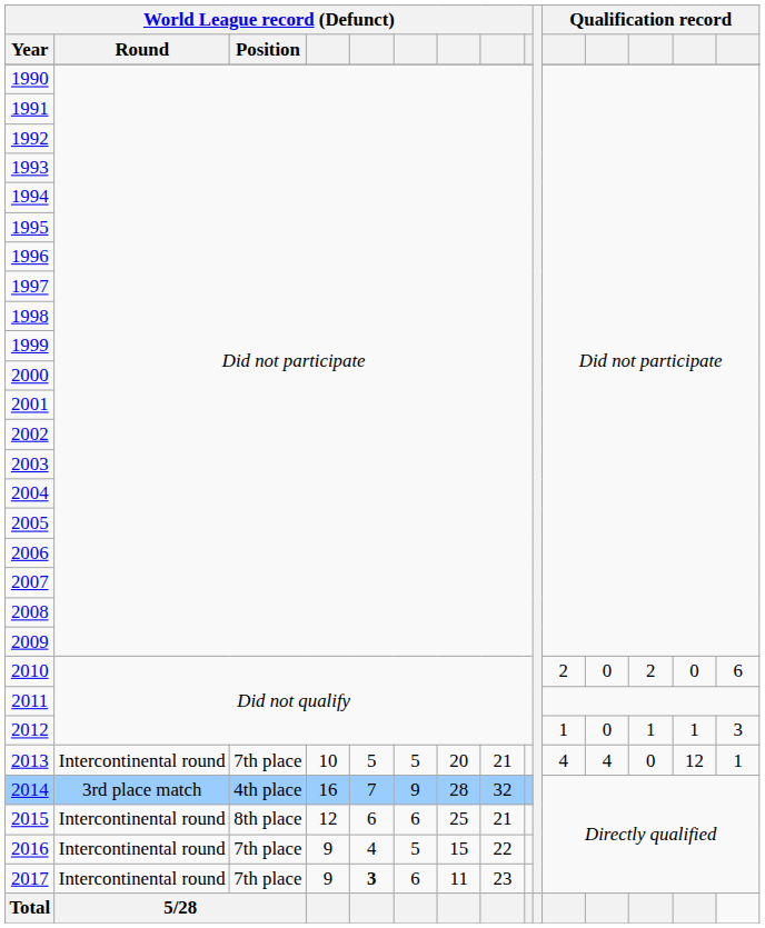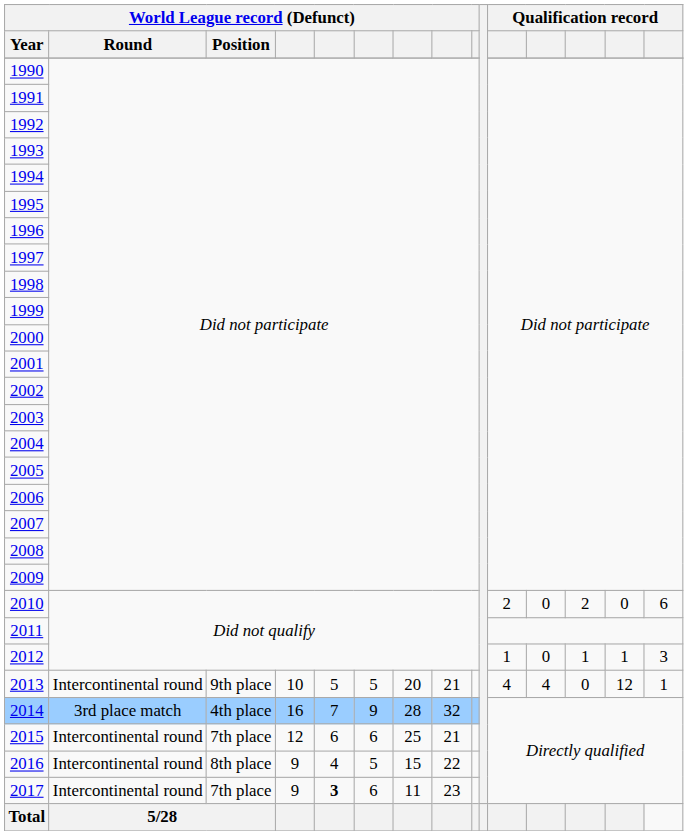2013 | World League record (Defunct) / Position: 7th place -> 9th place
2015 | World League record (Defunct) / Position: 8th place -> 7th place
2016 | World League record (Defunct) / Position: 7th place -> 8th place
